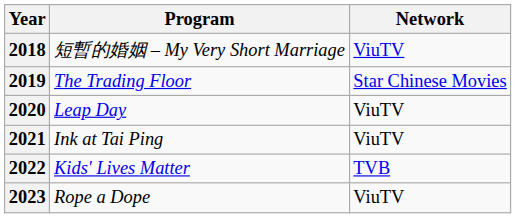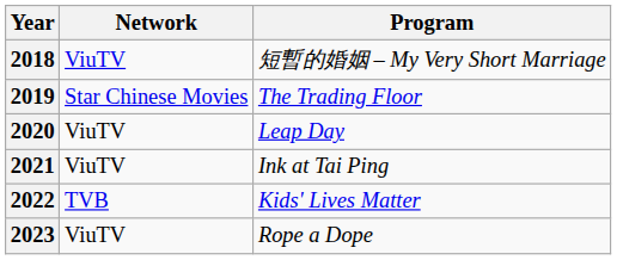columns swapped: Program <-> Network
